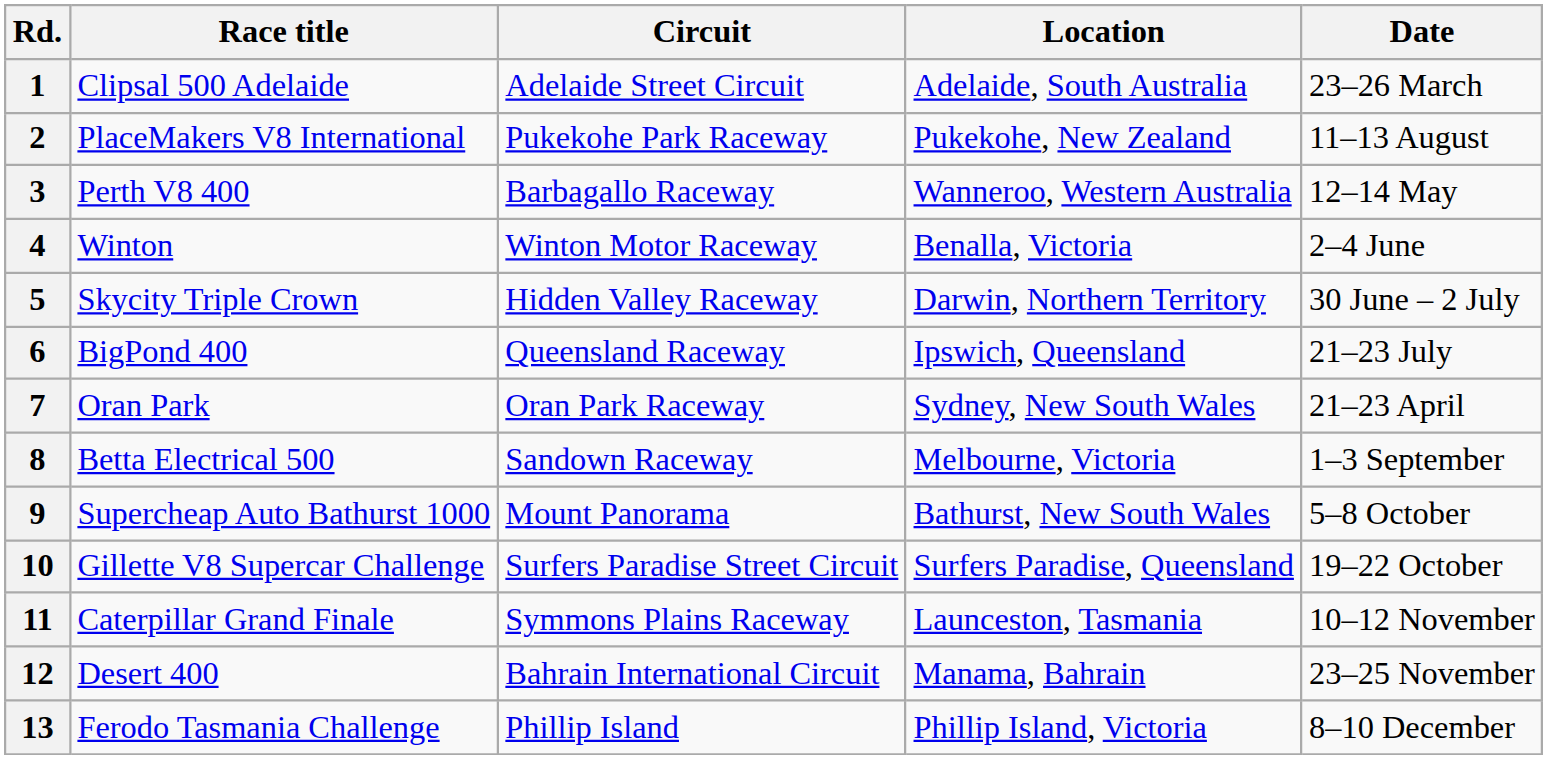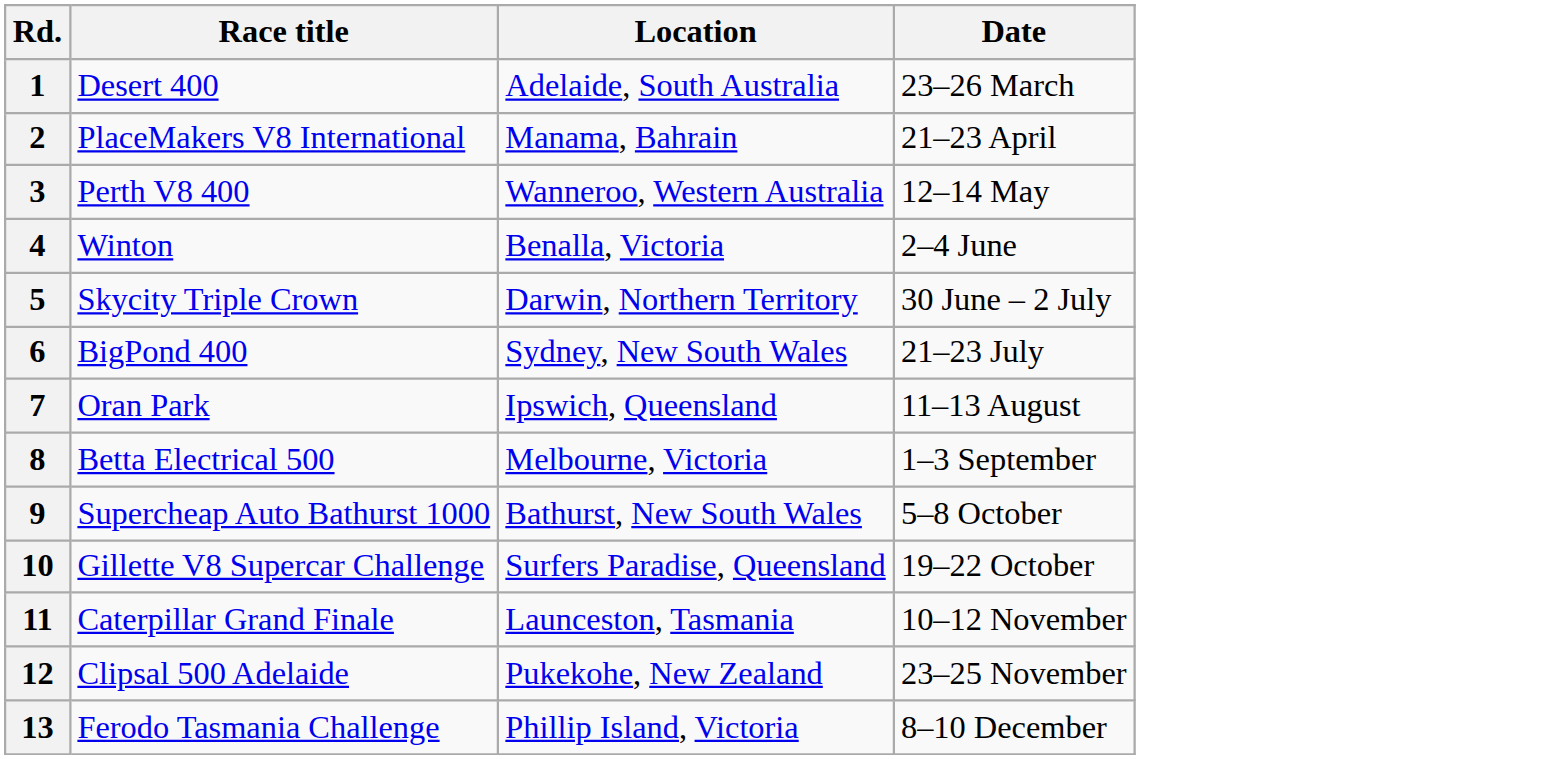- column: Circuit | Adelaide Street Circuit | Pukekohe Park Raceway | Barbagallo Raceway | Winton Motor Raceway | Hidden Valley Raceway | Queensland Raceway | Oran Park Raceway | Sandown Raceway | Mount Panorama | Surfers Paradise Street Circuit | Symmons Plains Raceway | Bahrain International Circuit | Phillip Island
1 | Race title: Clipsal 500 Adelaide -> Desert 400
2 | Location: Pukekohe, New Zealand -> Manama, Bahrain
2 | Date: 11–13 August -> 21–23 April
6 | Location: Ipswich, Queensland -> Sydney, New South Wales
7 | Location: Sydney, New South Wales -> Ipswich, Queensland
7 | Date: 21–23 April -> 11–13 August
12 | Race title: Desert 400 -> Clipsal 500 Adelaide
12 | Location: Manama, Bahrain -> Pukekohe, New Zealand
